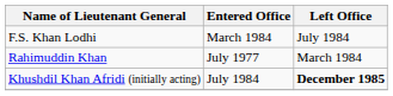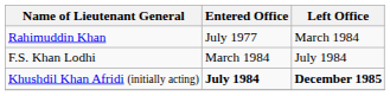rows swapped: Rahimuddin Khan <-> F.S. Khan Lodhi
Khushdil Khan Afridi (initially acting) | Entered Office: normal -> bold
